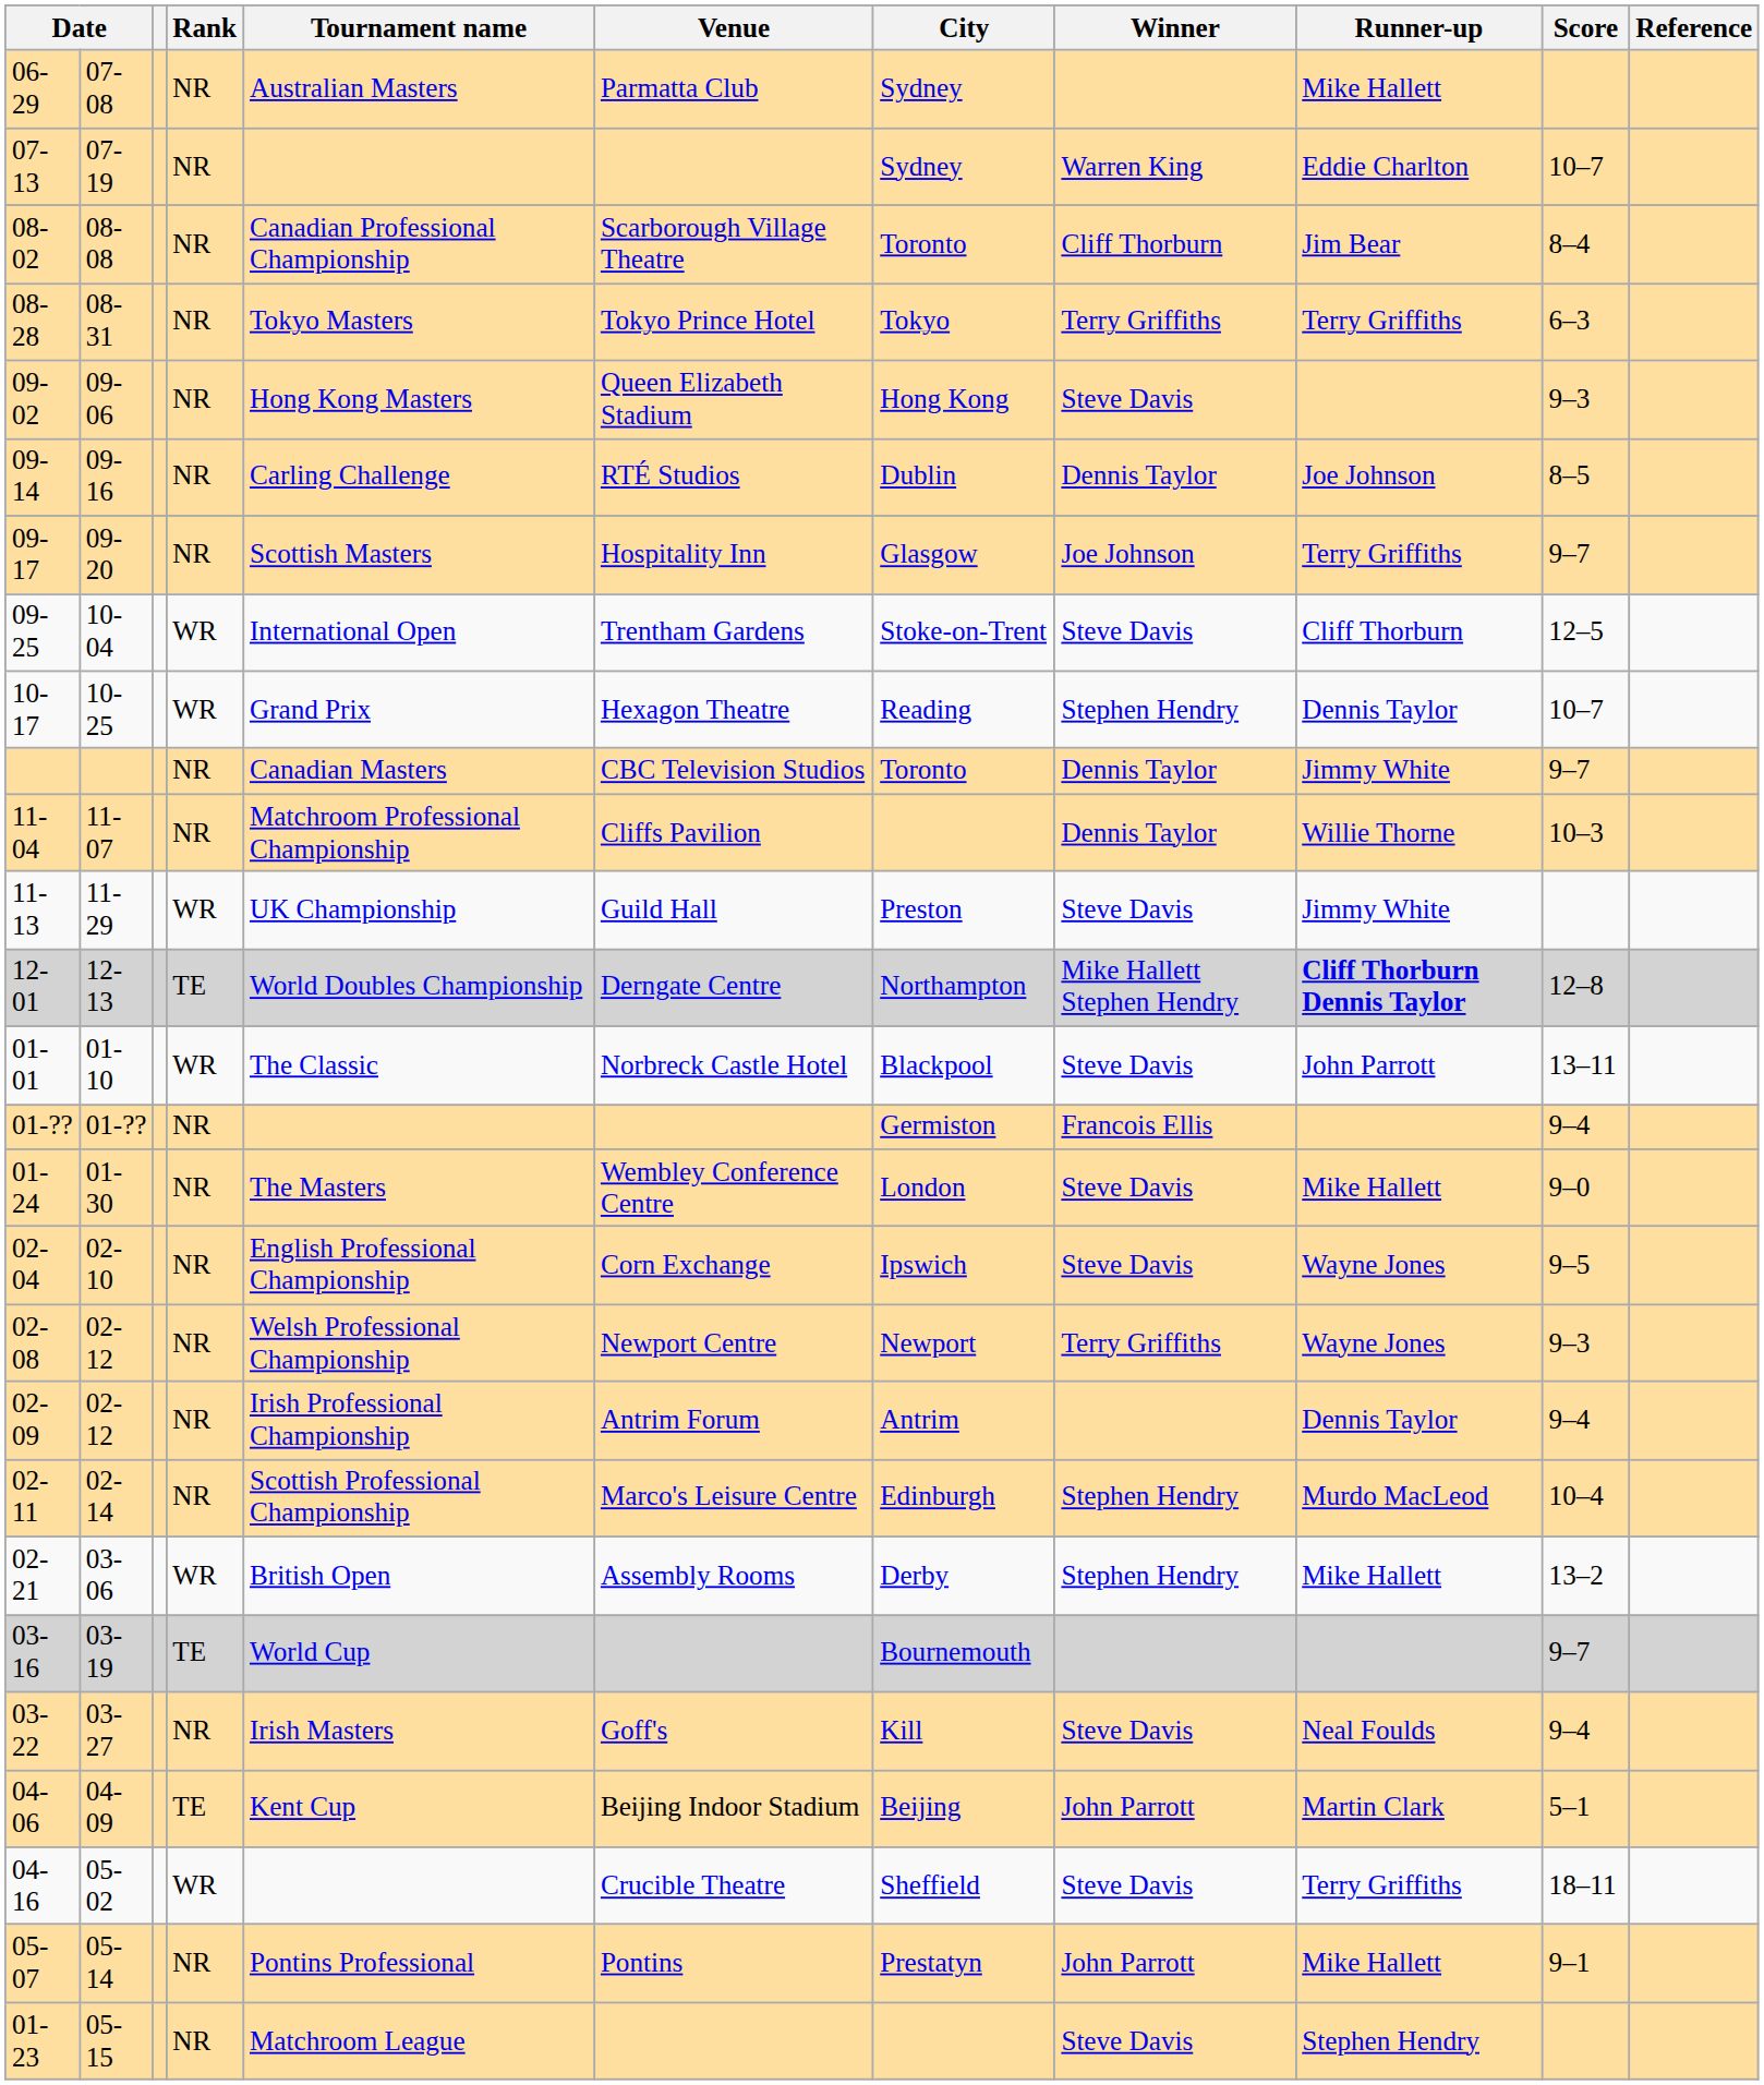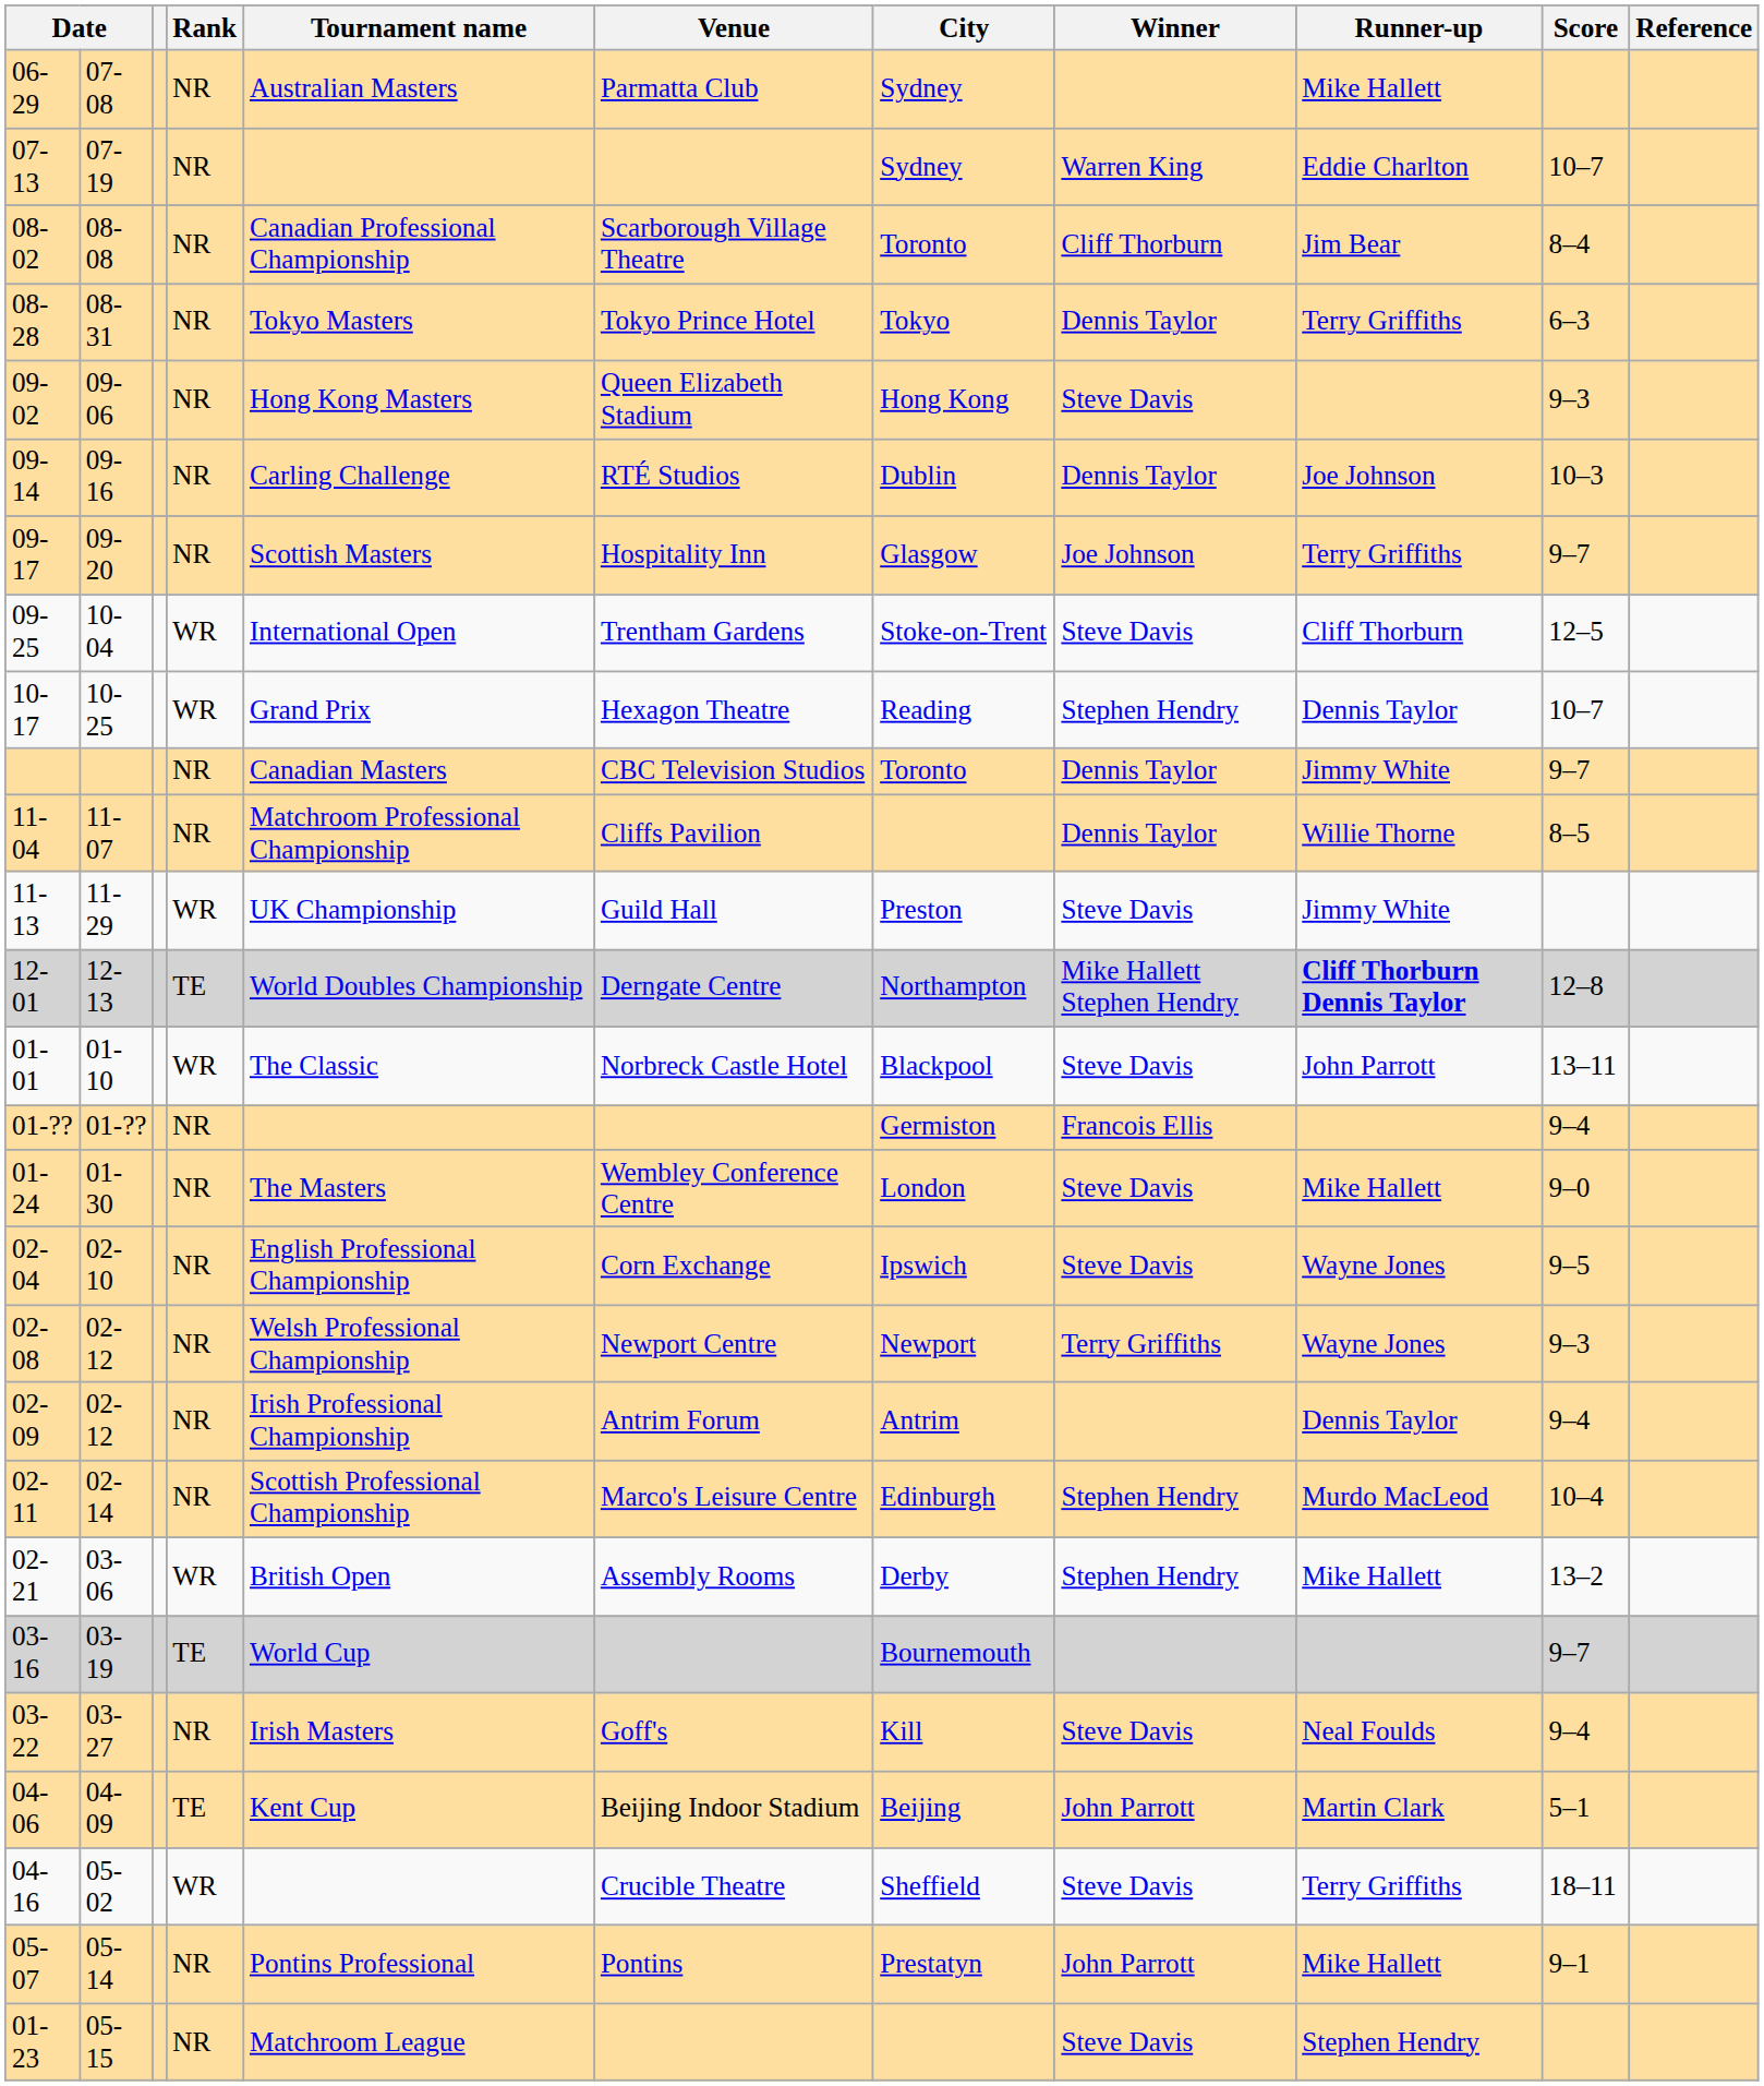08-28 | Winner: Terry Griffiths -> Dennis Taylor
09-14 | Score: 8–5 -> 10–3
11-04 | Score: 10–3 -> 8–5
